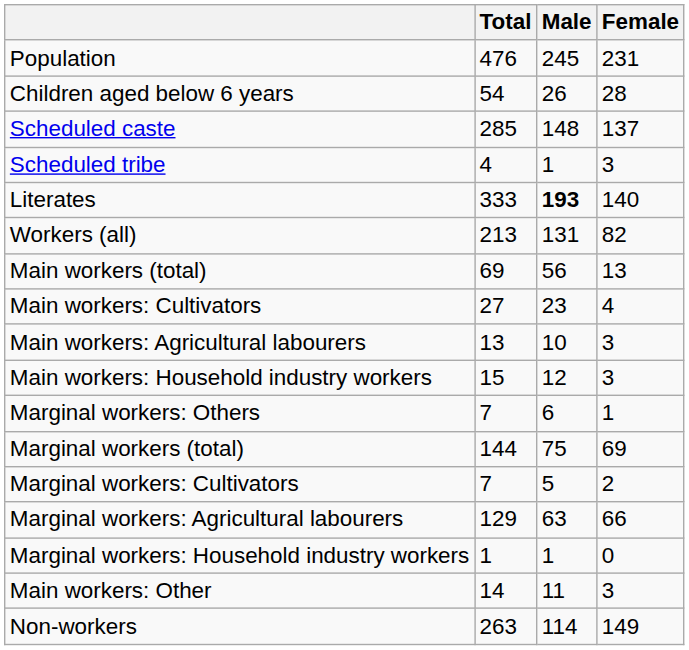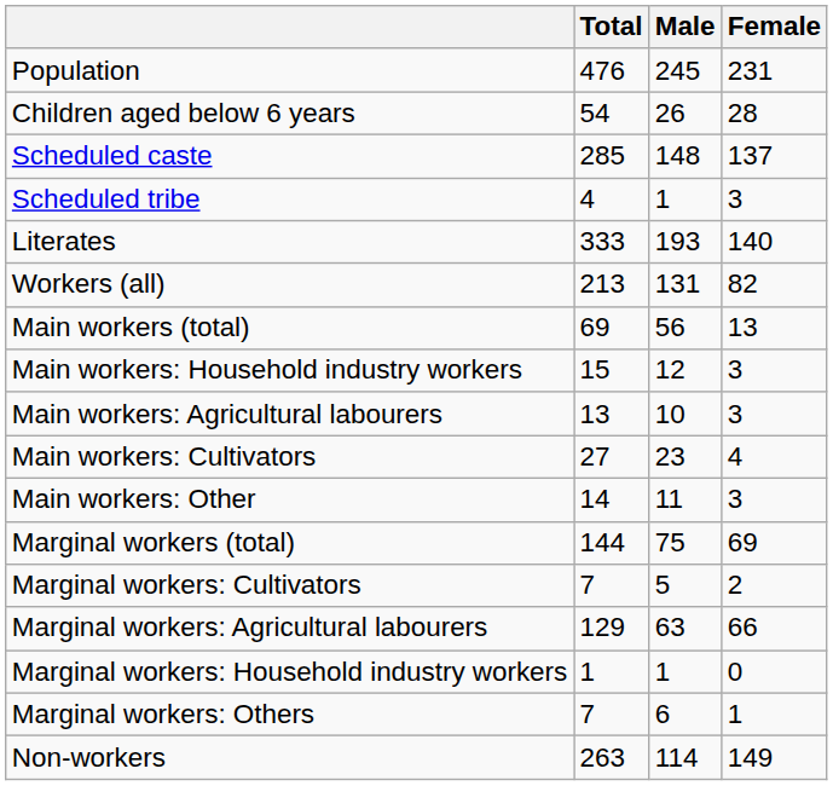Literates | Male: bold -> normal
rows swapped: Main workers: Cultivators <-> Main workers: Household industry workers
rows swapped: Main workers: Other <-> Marginal workers: Others
